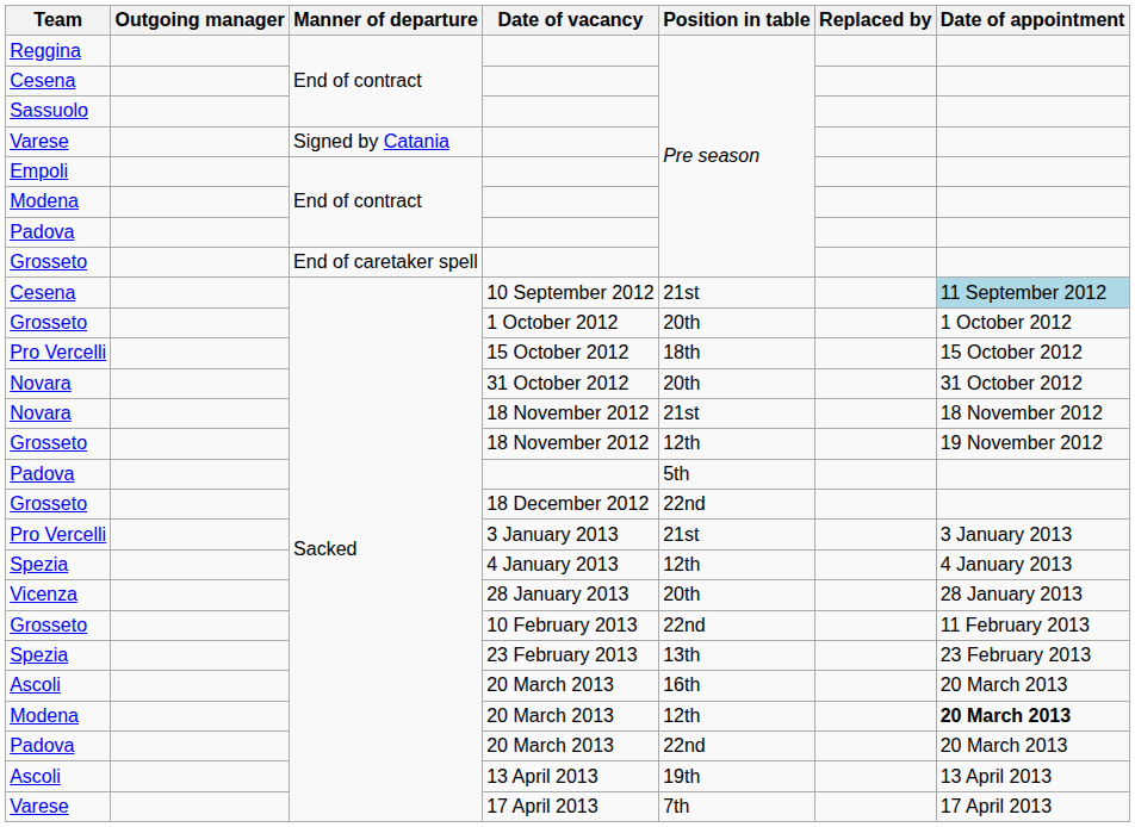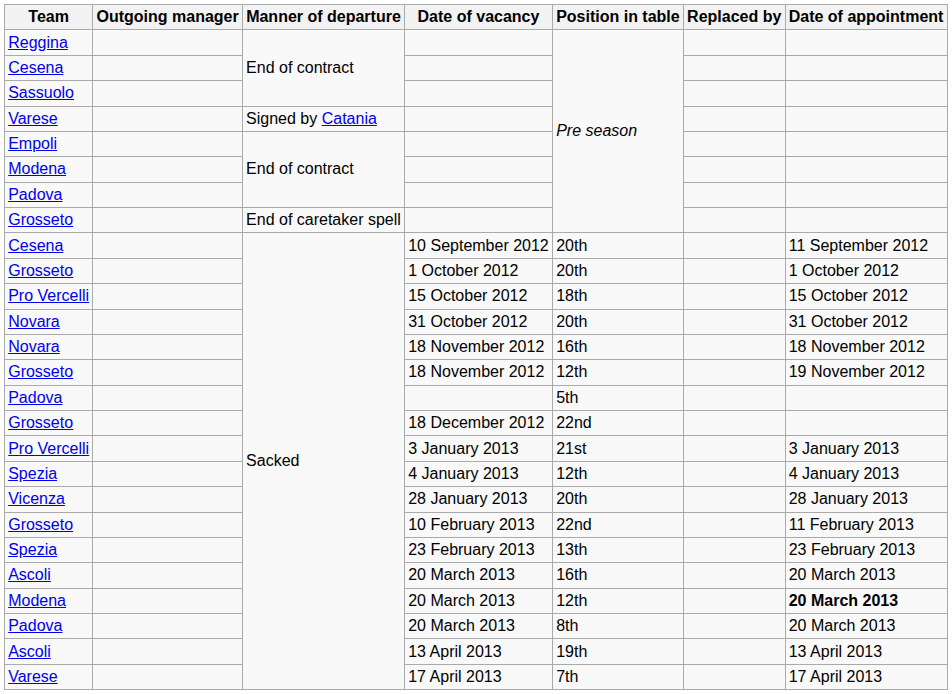10 September 2012 | Position in table: 21st -> 20th
10 September 2012 | Date of appointment: lightblue background -> no background
Novara / 18 November 2012 | Position in table: 21st -> 16th
Padova / 20 March 2013 | Position in table: 22nd -> 8th
